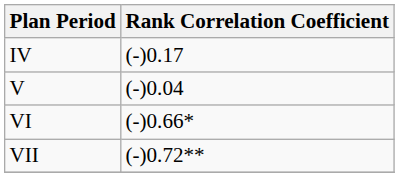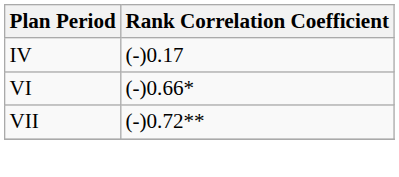- row: V | (-)0.04
